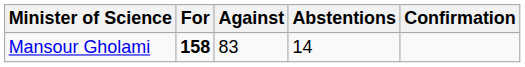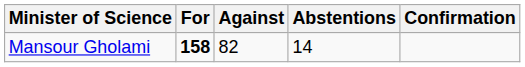Mansour Gholami | Against: 83 -> 82
